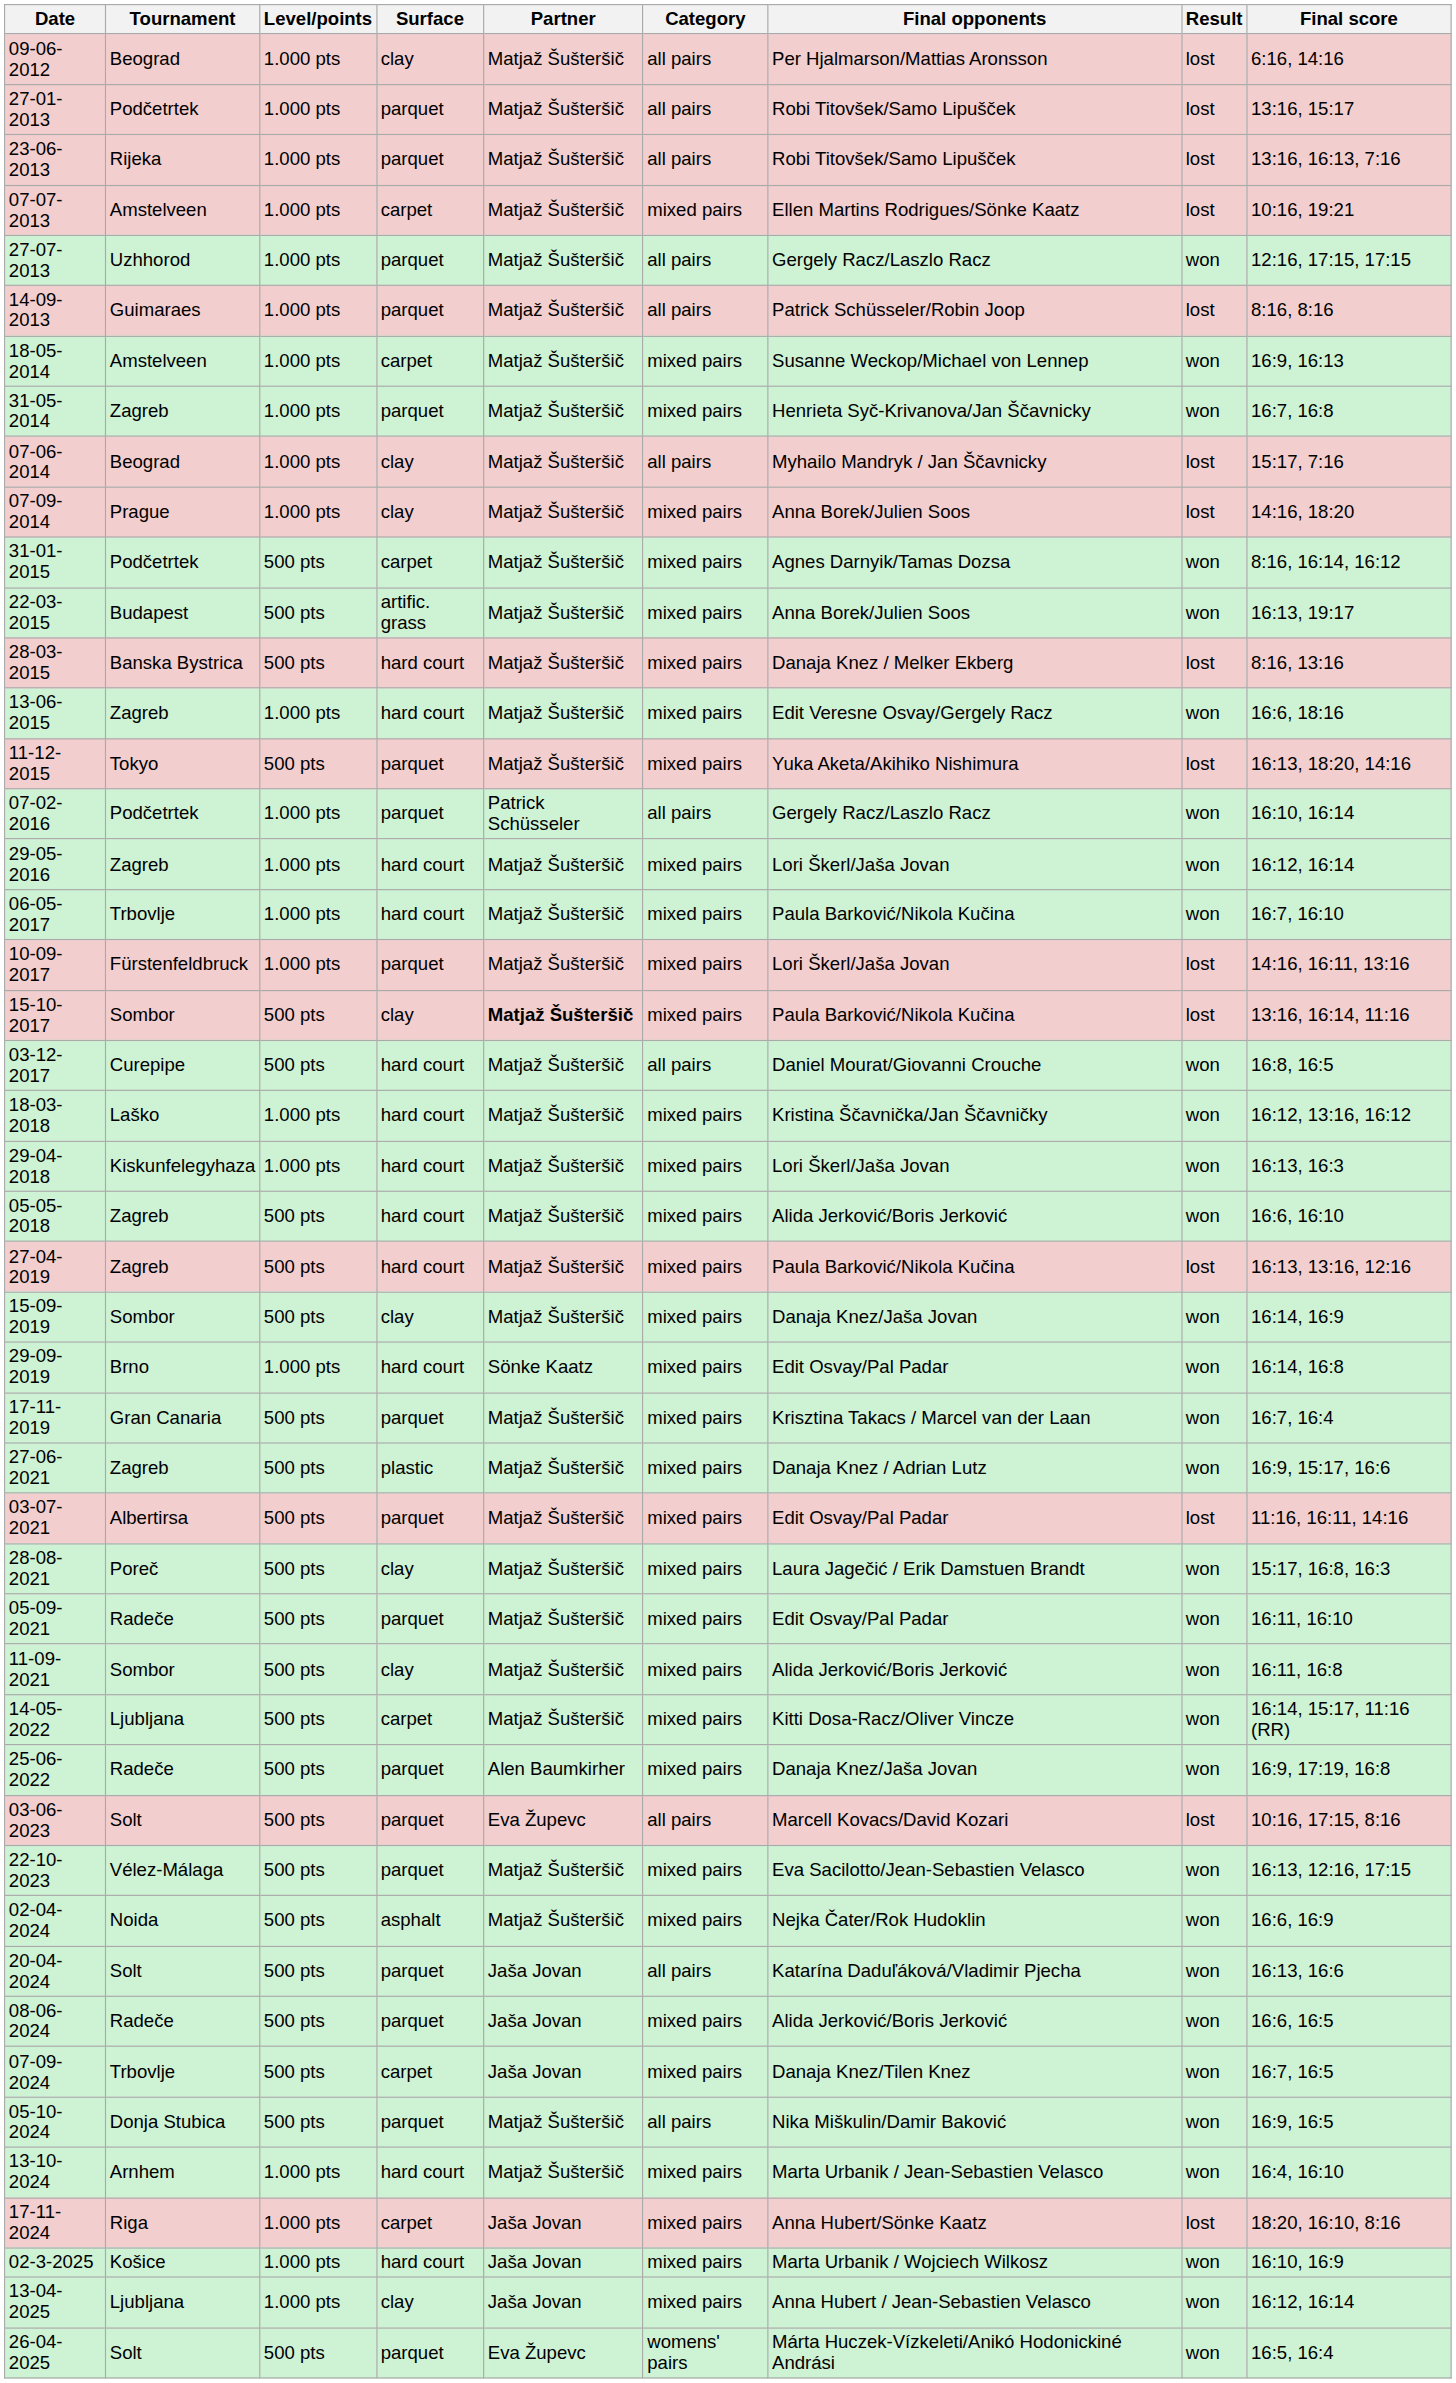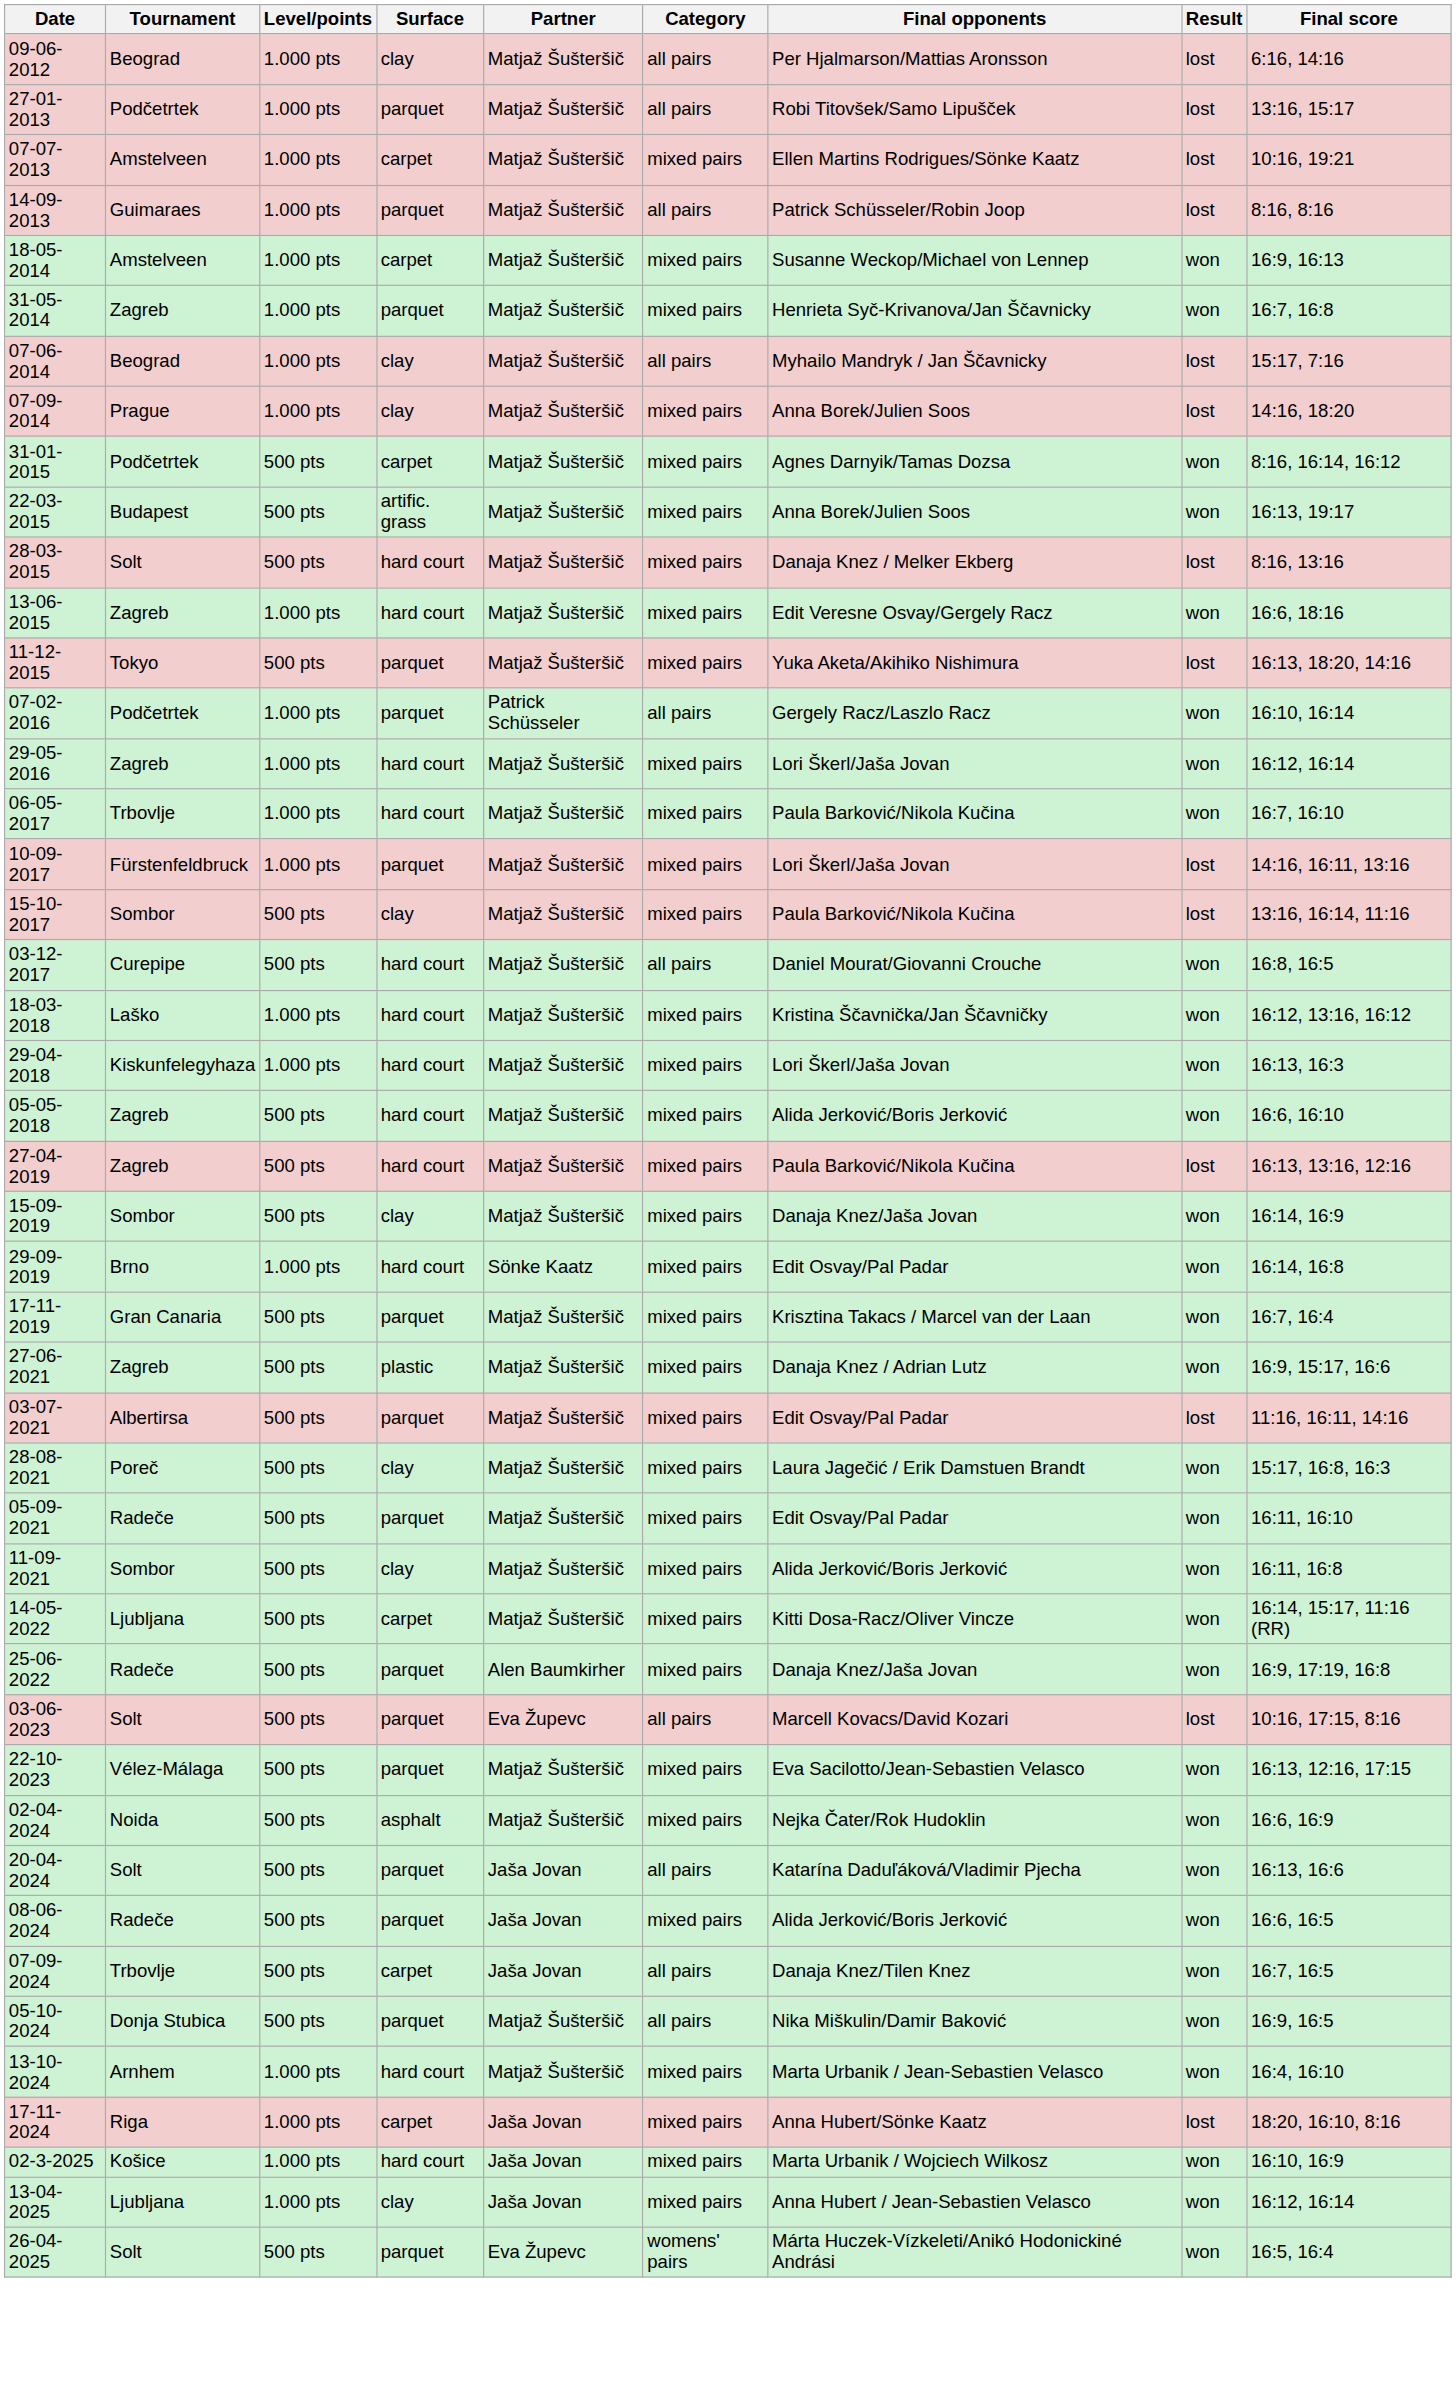- row: 23-06-2013 | Rijeka | 1.000 pts | parquet | Matjaž Šušteršič | all pairs | Robi Titovšek/Samo Lipušček | lost | 13:16, 16:13, 7:16
- row: 27-07-2013 | Uzhhorod | 1.000 pts | parquet | Matjaž Šušteršič | all pairs | Gergely Racz/Laszlo Racz | won | 12:16, 17:15, 17:15
28-03-2015 | Tournament: Banska Bystrica -> Solt
15-10-2017 | Partner: bold -> normal
07-09-2024 | Category: mixed pairs -> all pairs
